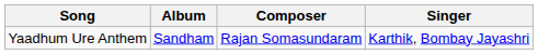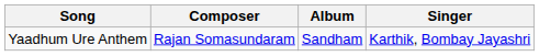columns swapped: Album <-> Composer
